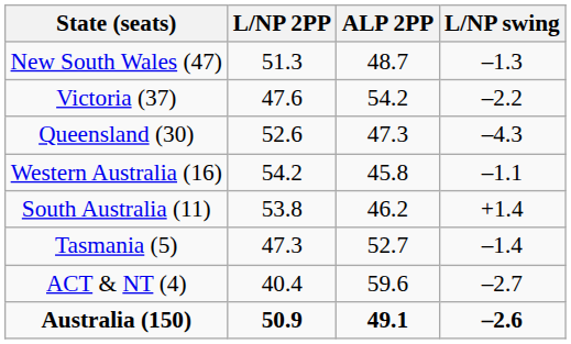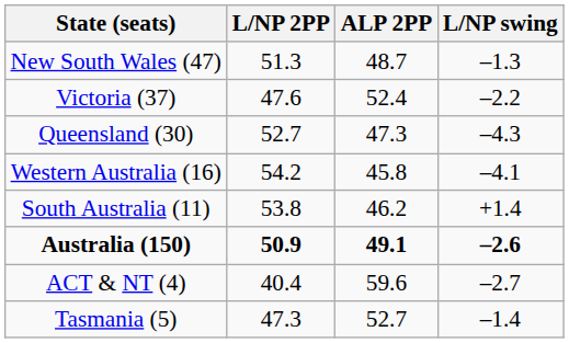Victoria (37) | ALP 2PP: 54.2 -> 52.4
Queensland (30) | L/NP 2PP: 52.6 -> 52.7
Western Australia (16) | L/NP swing: –1.1 -> –4.1
rows swapped: Tasmania (5) <-> Australia (150)
